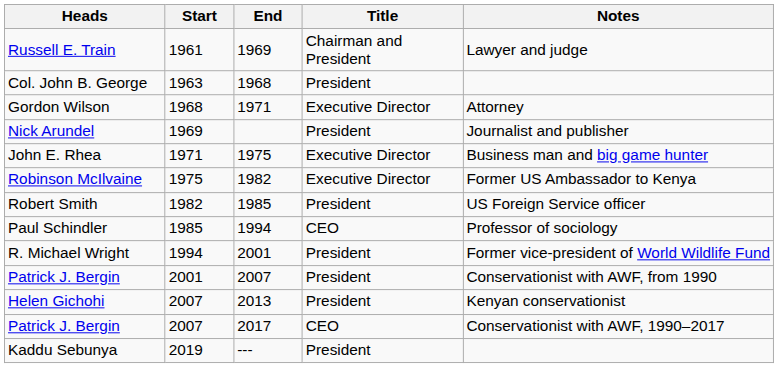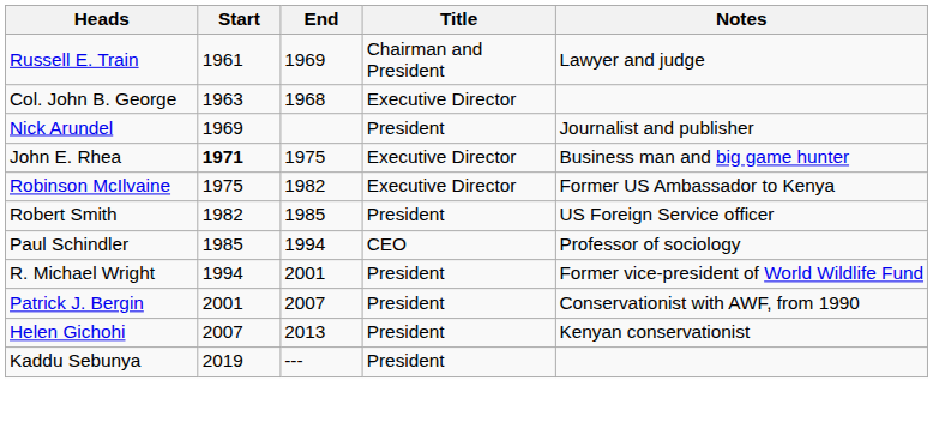Col. John B. George | Title: President -> Executive Director
- row: Gordon Wilson | 1968 | 1971 | Executive Director | Attorney
John E. Rhea | Start: normal -> bold
- row: Patrick J. Bergin | 2007 | 2017 | CEO | Conservationist with AWF, 1990–2017
